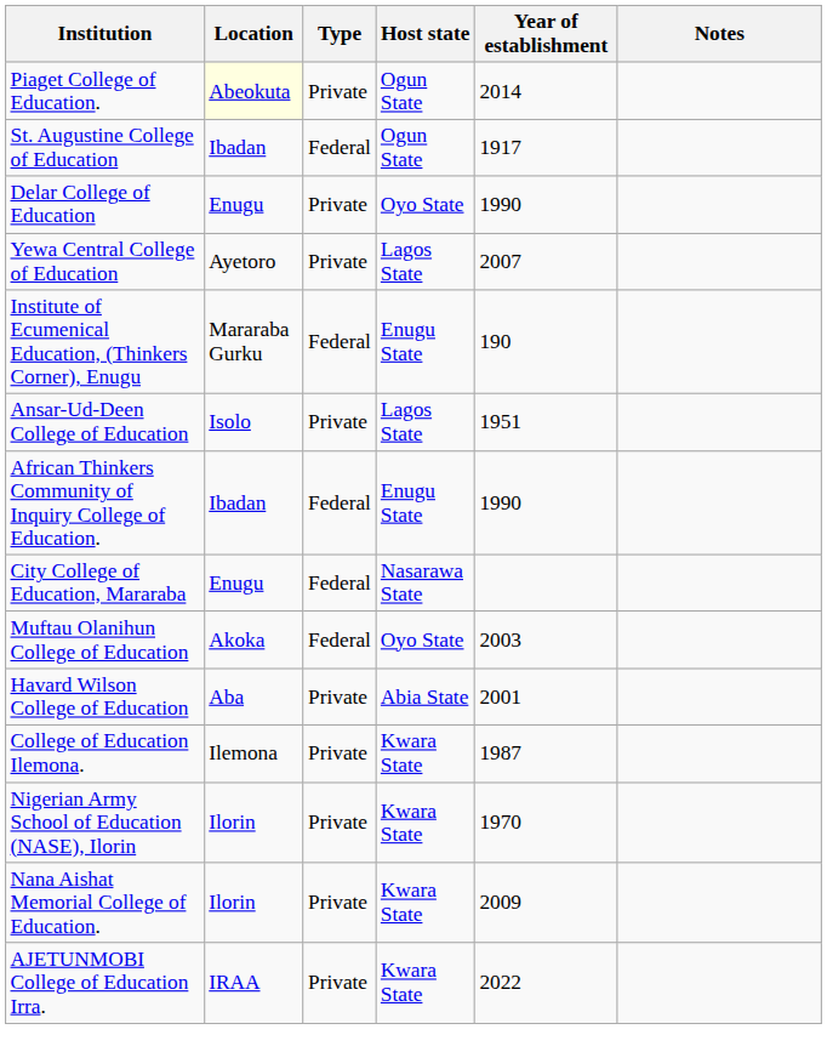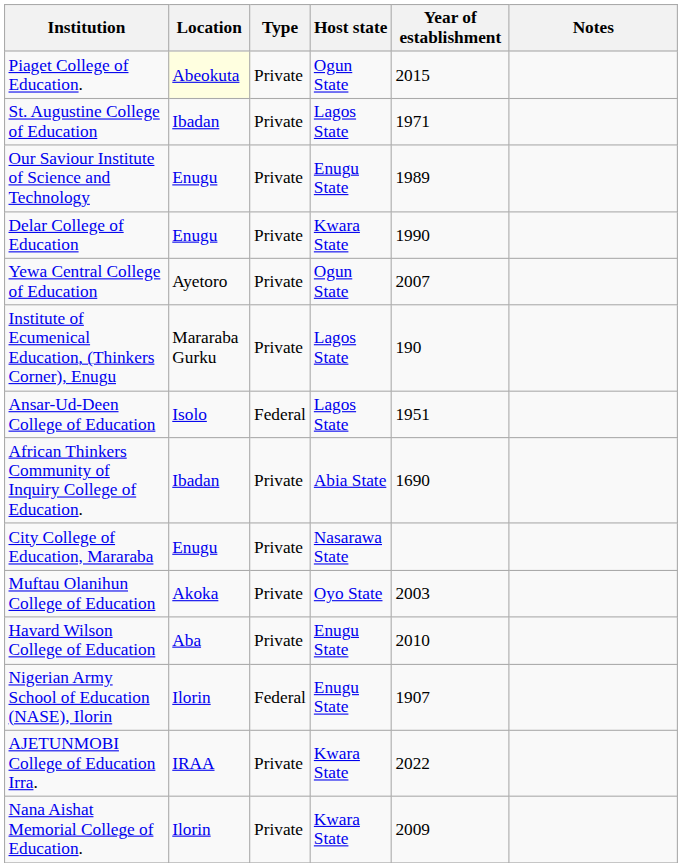Piaget College of Education. | Year of establishment: 2014 -> 2015
St. Augustine College of Education | Type: Federal -> Private
St. Augustine College of Education | Host state: Ogun State -> Lagos State
St. Augustine College of Education | Year of establishment: 1917 -> 1971
+ row: Our Saviour Institute of Science and Technology | Enugu | Private | Enugu State | 1989
Delar College of Education | Host state: Oyo State -> Kwara State
Yewa Central College of Education | Host state: Lagos State -> Ogun State
Institute of Ecumenical Education, (Thinkers Corner), Enugu | Type: Federal -> Private
Institute of Ecumenical Education, (Thinkers Corner), Enugu | Host state: Enugu State -> Lagos State
Ansar-Ud-Deen College of Education | Type: Private -> Federal
African Thinkers Community of Inquiry College of Education. | Type: Federal -> Private
African Thinkers Community of Inquiry College of Education. | Host state: Enugu State -> Abia State
African Thinkers Community of Inquiry College of Education. | Year of establishment: 1990 -> 1690
City College of Education, Mararaba | Type: Federal -> Private
Muftau Olanihun College of Education | Type: Federal -> Private
Havard Wilson College of Education | Host state: Abia State -> Enugu State
Havard Wilson College of Education | Year of establishment: 2001 -> 2010
- row: College of Education Ilemona. | Ilemona | Private | Kwara State | 1987
Nigerian Army School of Education (NASE), Ilorin | Type: Private -> Federal
Nigerian Army School of Education (NASE), Ilorin | Host state: Kwara State -> Enugu State
Nigerian Army School of Education (NASE), Ilorin | Year of establishment: 1970 -> 1907
rows swapped: Nana Aishat Memorial College of Education. <-> AJETUNMOBI College of Education Irra.
